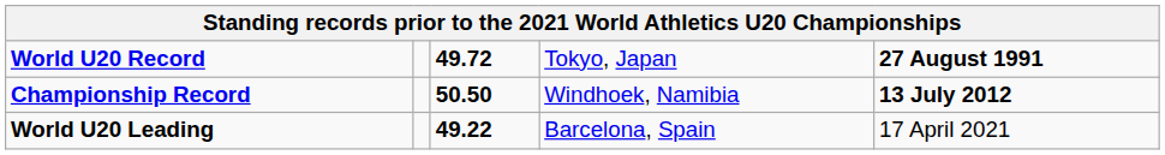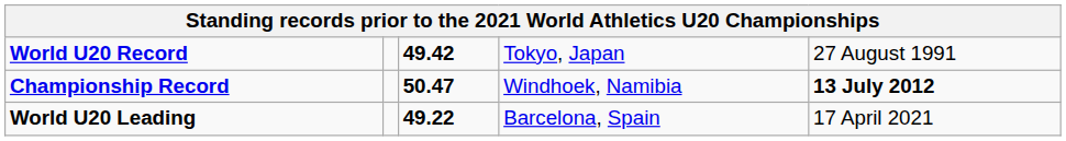World U20 Record | column 3: 49.72 -> 49.42
World U20 Record | column 5: bold -> normal
Championship Record | column 3: 50.50 -> 50.47
